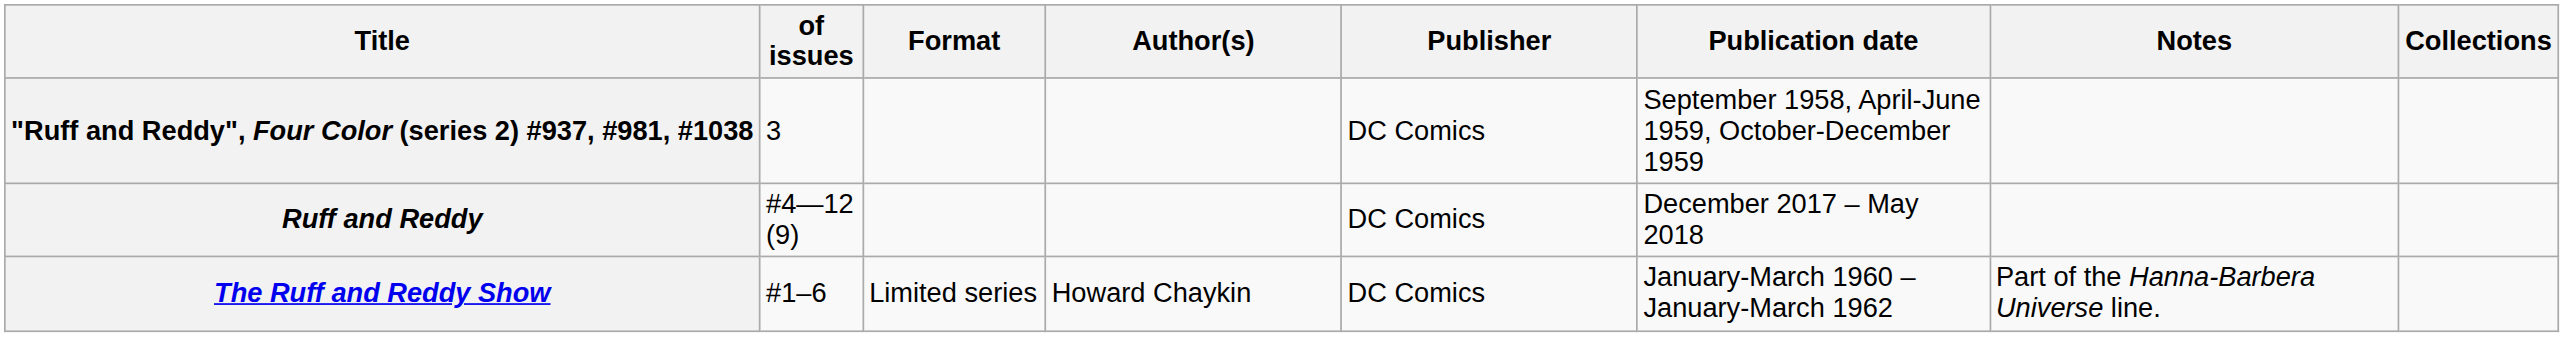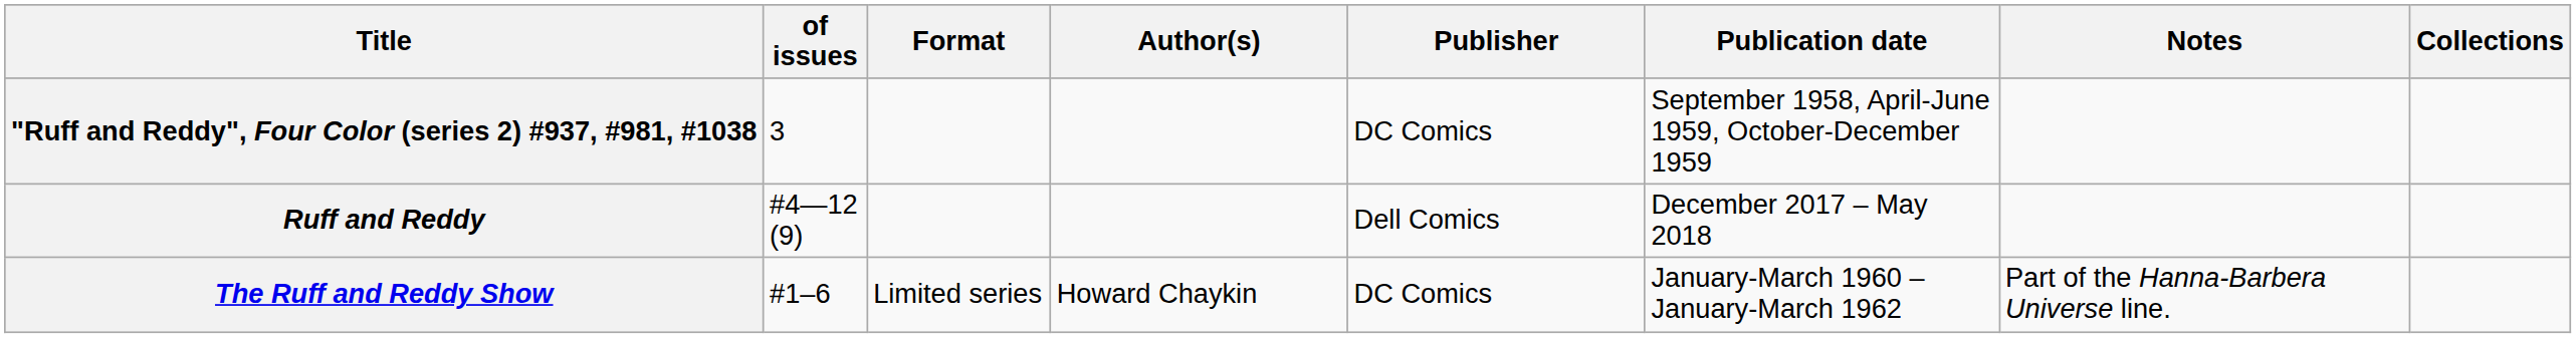Ruff and Reddy | Publisher: DC Comics -> Dell Comics
